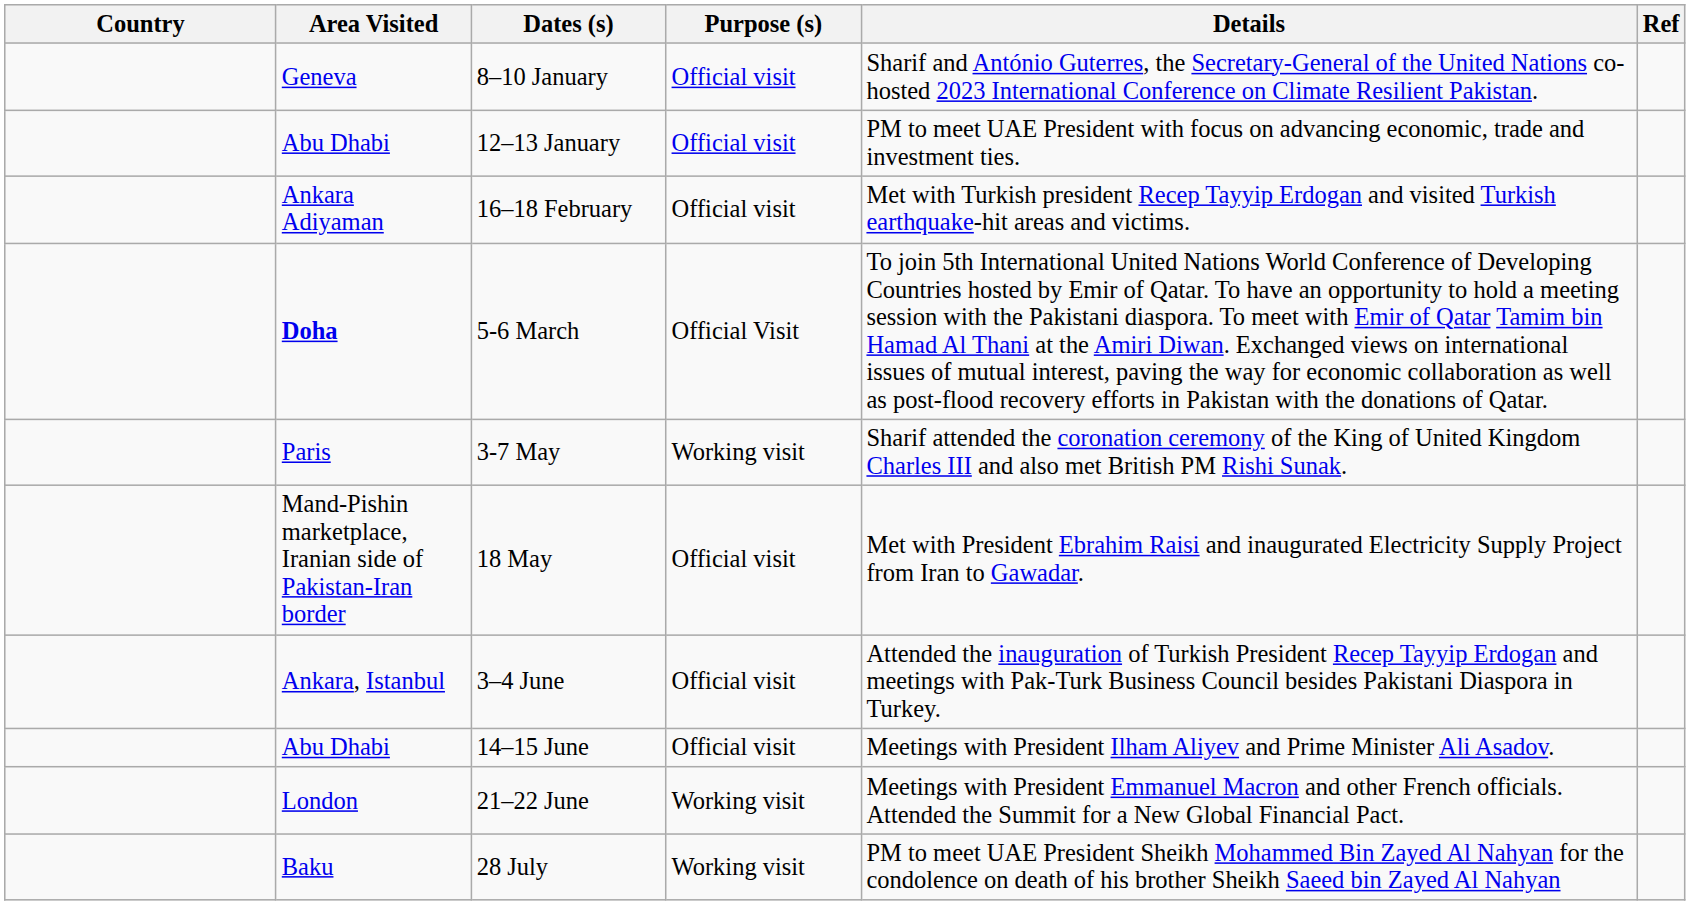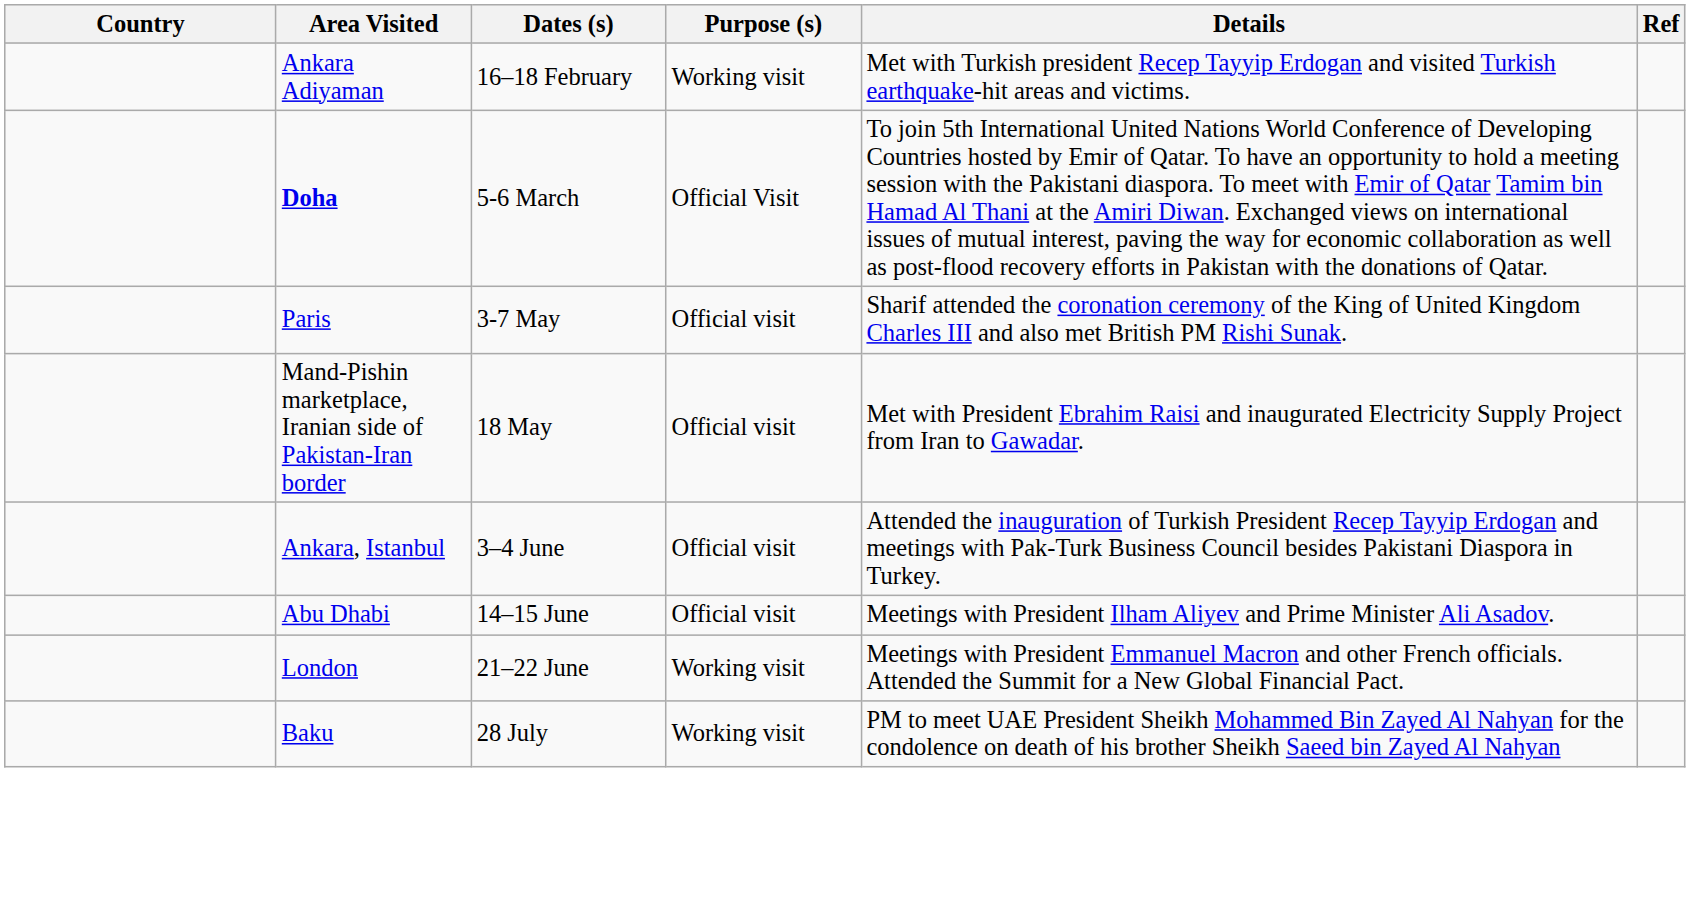- row: Geneva | 8–10 January | Official visit | Sharif and António Guterres, the Secretary-General of the United Nations co-hosted 2023 International Conference on Climate Resilient Pakistan.
- row: Abu Dhabi | 12–13 January | Official visit | PM to meet UAE President with focus on advancing economic, trade and investment ties.
16–18 February | Purpose (s): Official visit -> Working visit
3-7 May | Purpose (s): Working visit -> Official visit
